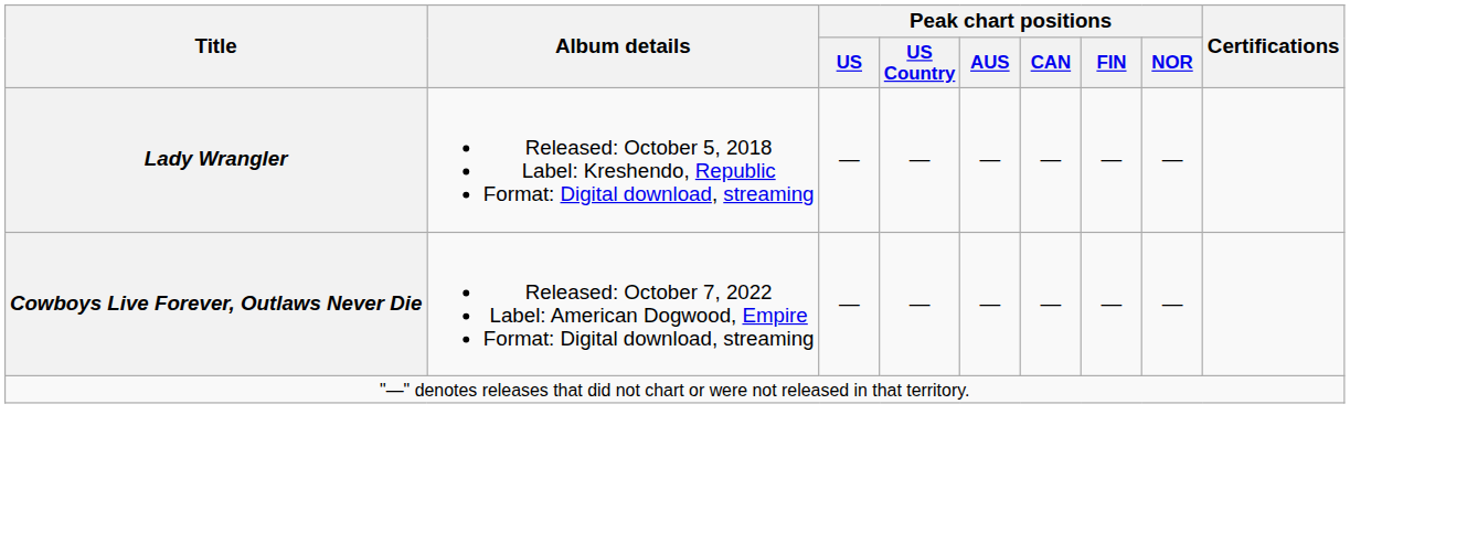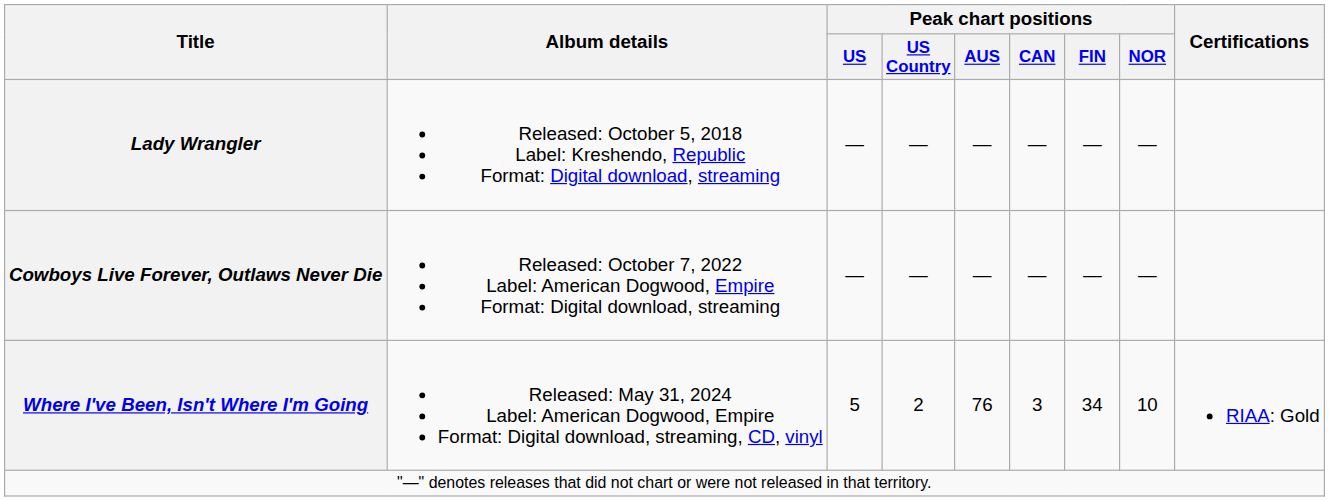+ row: Where I've Been, Isn't Where I'm Going | Released: May 31, 2024 Label: American Dogwood, Empire Format: Digital download, streaming, CD, vinyl | 5 | 2 | 76 | 3 | 34 | 10 | RIAA: Gold
